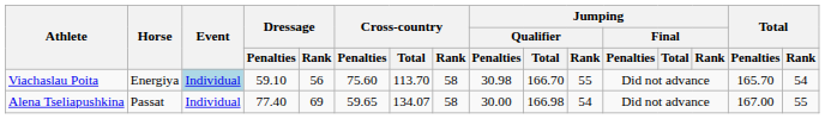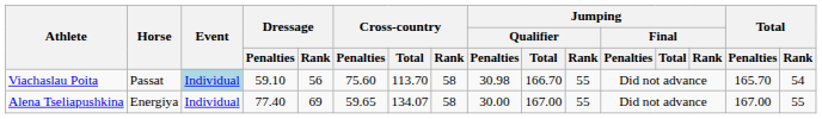Viachaslau Poita | Horse: Energiya -> Passat
Alena Tseliapushkina | Horse: Passat -> Energiya
Alena Tseliapushkina | Jumping / Qualifier / Total: 166.98 -> 167.00
Alena Tseliapushkina | Jumping / Qualifier / Rank: 54 -> 55
